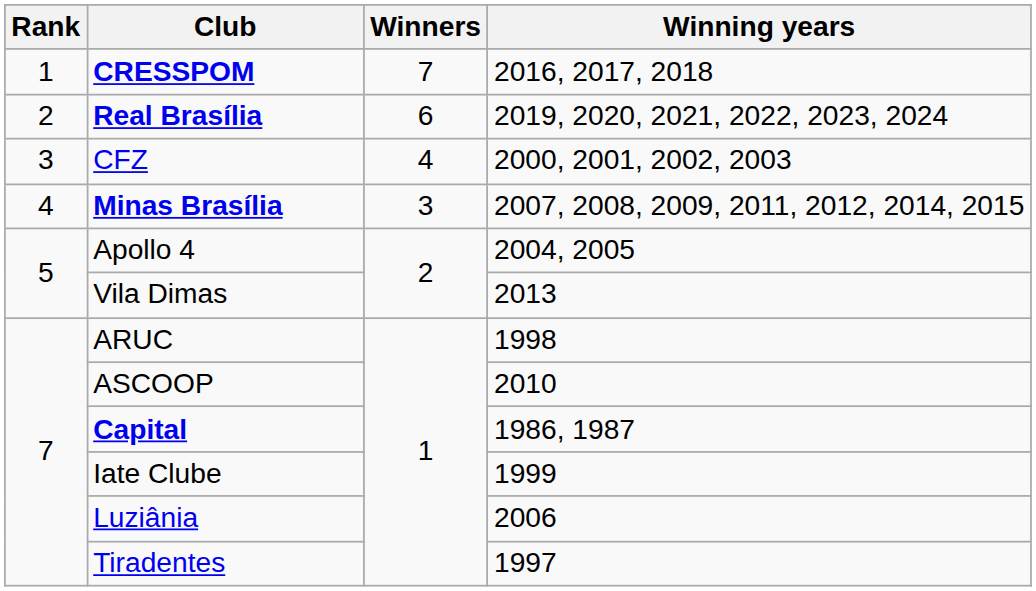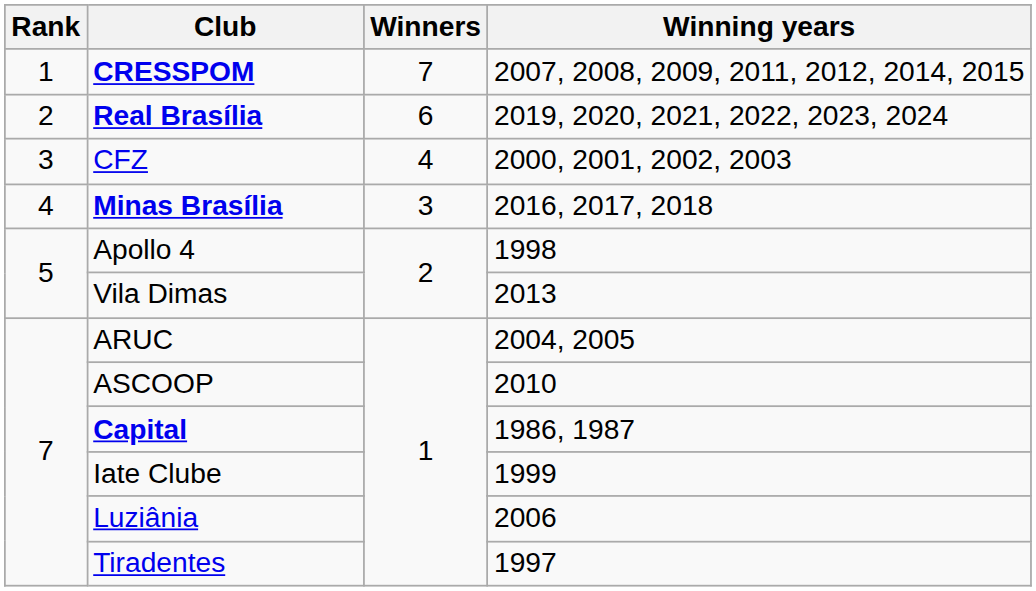CRESSPOM | Winning years: 2016, 2017, 2018 -> 2007, 2008, 2009, 2011, 2012, 2014, 2015
Minas Brasília | Winning years: 2007, 2008, 2009, 2011, 2012, 2014, 2015 -> 2016, 2017, 2018
Apollo 4 | Winning years: 2004, 2005 -> 1998
ARUC | Winning years: 1998 -> 2004, 2005
